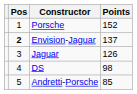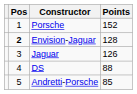Envision-Jaguar | Points: 137 -> 128
DS | Points: 98 -> 88
